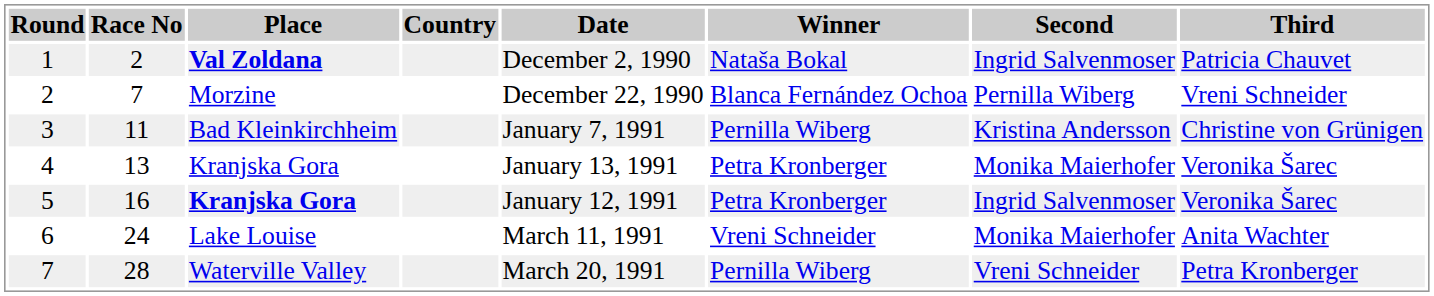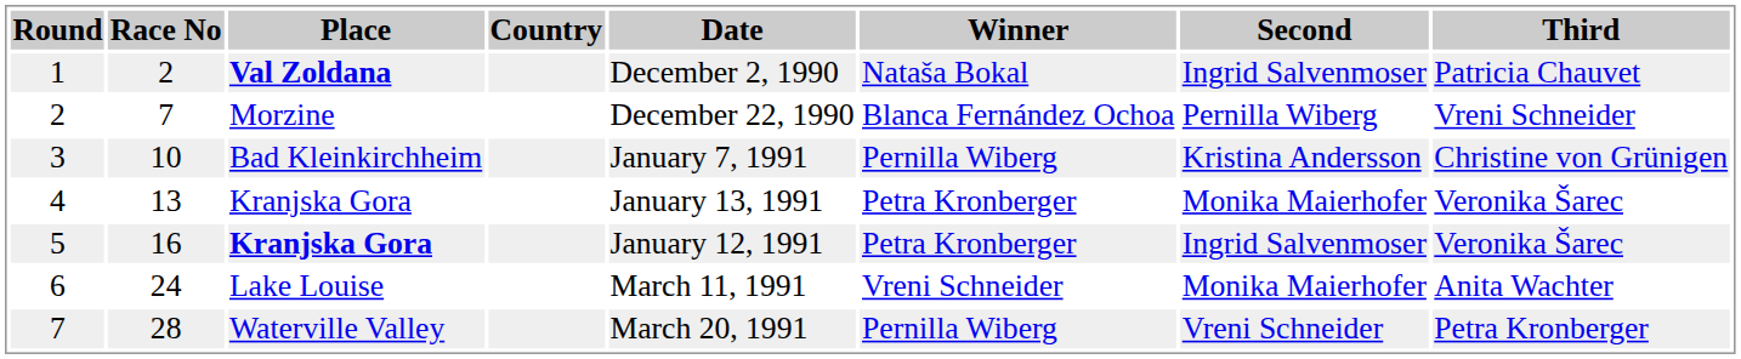3 | Race No: 11 -> 10
